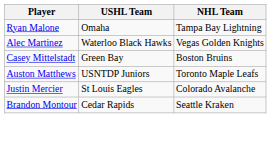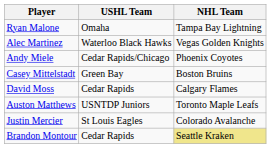+ row: Andy Miele | Cedar Rapids/Chicago | Phoenix Coyotes
+ row: David Moss | Cedar Rapids | Calgary Flames
Brandon Montour | NHL Team: no background -> khaki background
